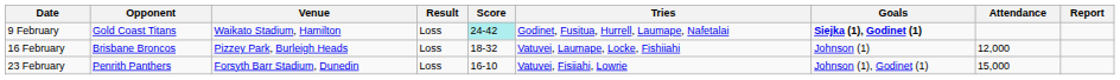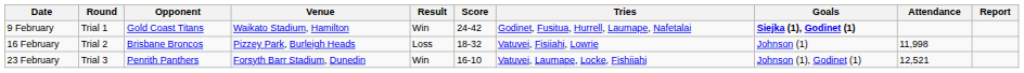+ column: Round | Trial 1 | Trial 2 | Trial 3
9 February | Result: Loss -> Win
9 February | Score: paleturquoise background -> no background
16 February | Tries: Vatuvei, Laumape, Locke, Fishiiahi -> Vatuvei, Fisiiahi, Lowrie
16 February | Attendance: 12,000 -> 11,998
23 February | Result: Loss -> Win
23 February | Tries: Vatuvei, Fisiiahi, Lowrie -> Vatuvei, Laumape, Locke, Fishiiahi
23 February | Attendance: 15,000 -> 12,521
